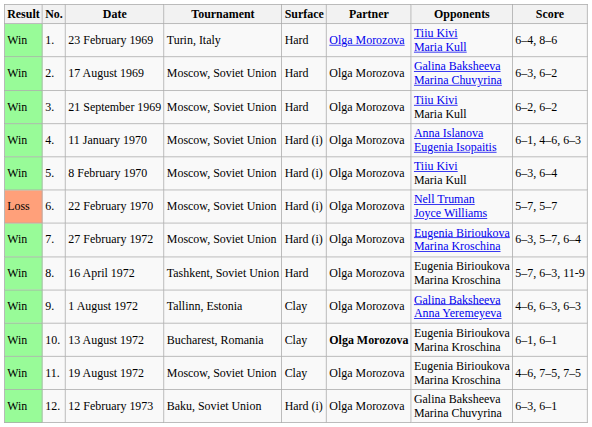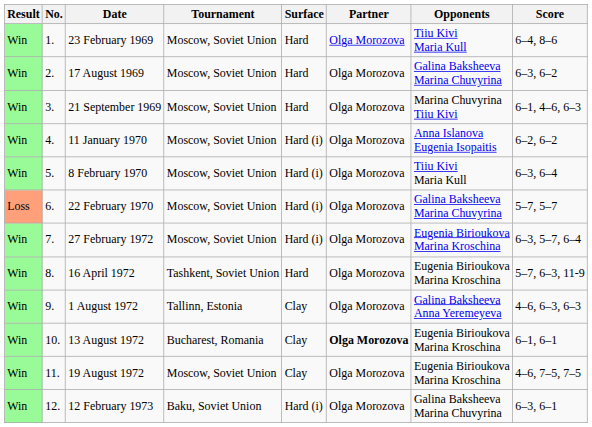23 February 1969 | Tournament: Turin, Italy -> Moscow, Soviet Union
21 September 1969 | Opponents: Tiiu Kivi Maria Kull -> Marina Chuvyrina Tiiu Kivi
21 September 1969 | Score: 6–2, 6–2 -> 6–1, 4–6, 6–3
11 January 1970 | Score: 6–1, 4–6, 6–3 -> 6–2, 6–2
22 February 1970 | Opponents: Nell Truman Joyce Williams -> Galina Baksheeva Marina Chuvyrina
